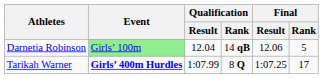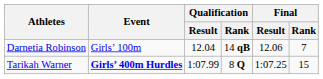Darnetia Robinson | Event: lightgreen background -> no background
Darnetia Robinson | Final / Rank: 5 -> 7
Tarikah Warner | Final / Rank: 17 -> 15
